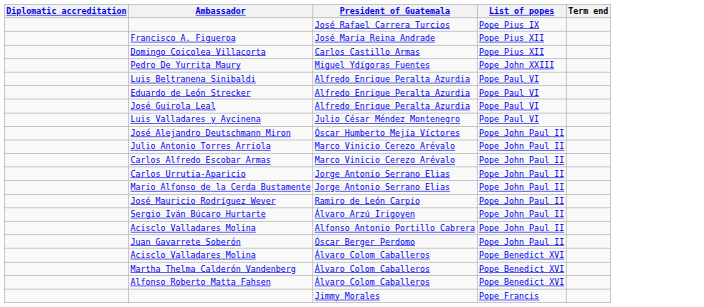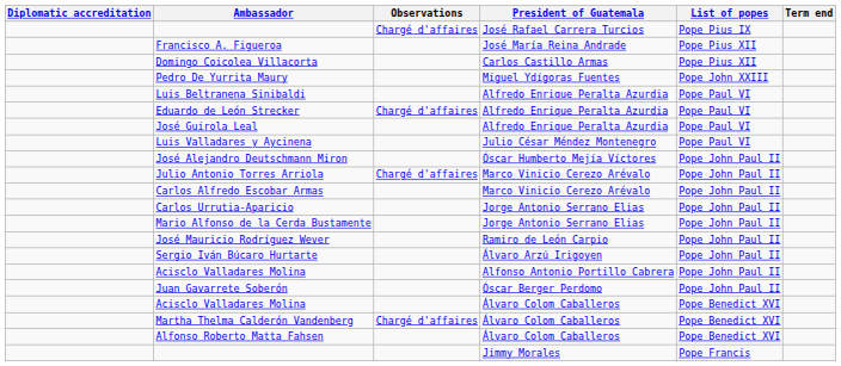+ column: Observations | Chargé d'affaires | Chargé d'affaires | Chargé d'affaires | Chargé d'affaires
